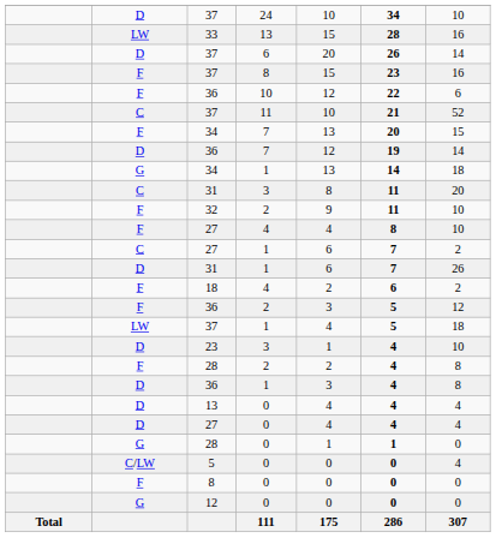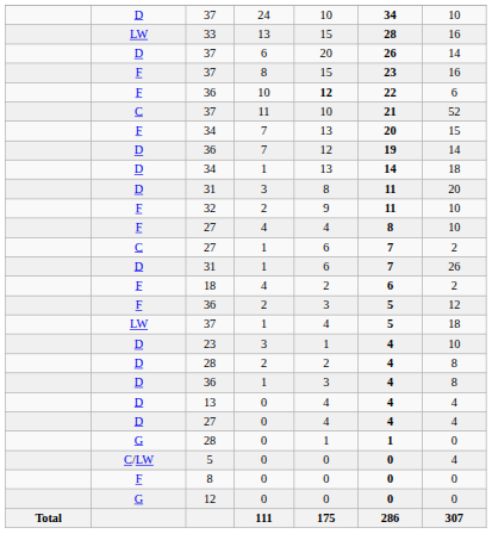36 / 10 | column 5: normal -> bold
34 / 1 | column 2: G -> D
31 / 3 | column 2: C -> D
28 / 2 | column 2: F -> D
